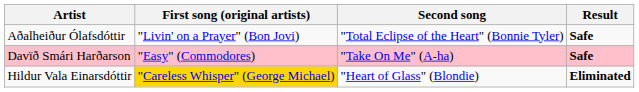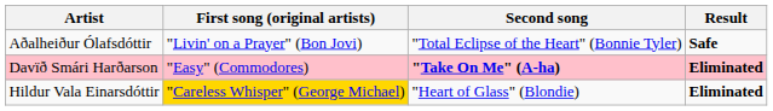Davïð Smári Harðarson | Second song: normal -> bold
Davïð Smári Harðarson | Result: Safe -> Eliminated
